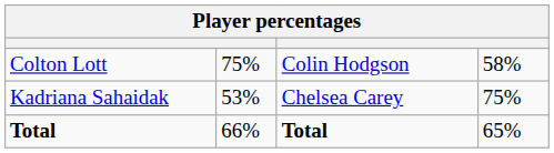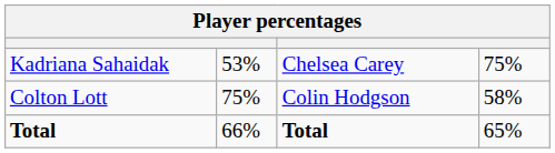rows swapped: Kadriana Sahaidak <-> Colton Lott
